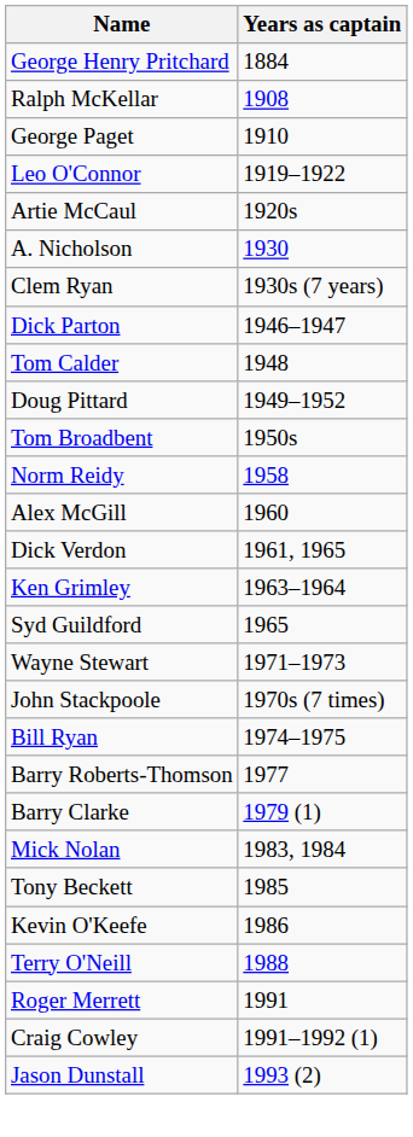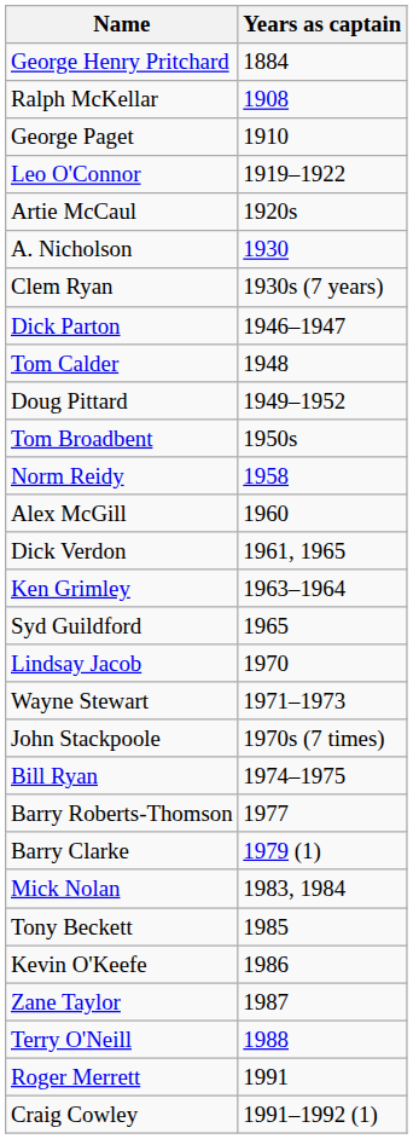+ row: Lindsay Jacob | 1970
+ row: Zane Taylor | 1987
- row: Jason Dunstall | 1993 (2)
